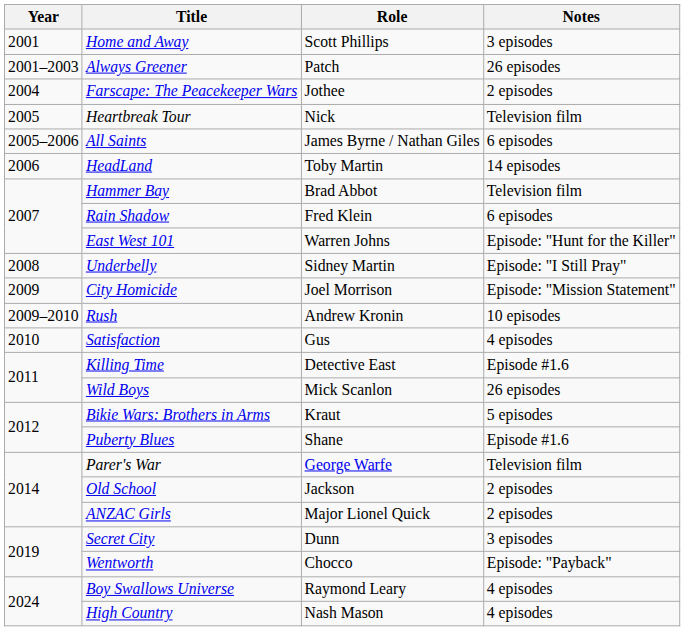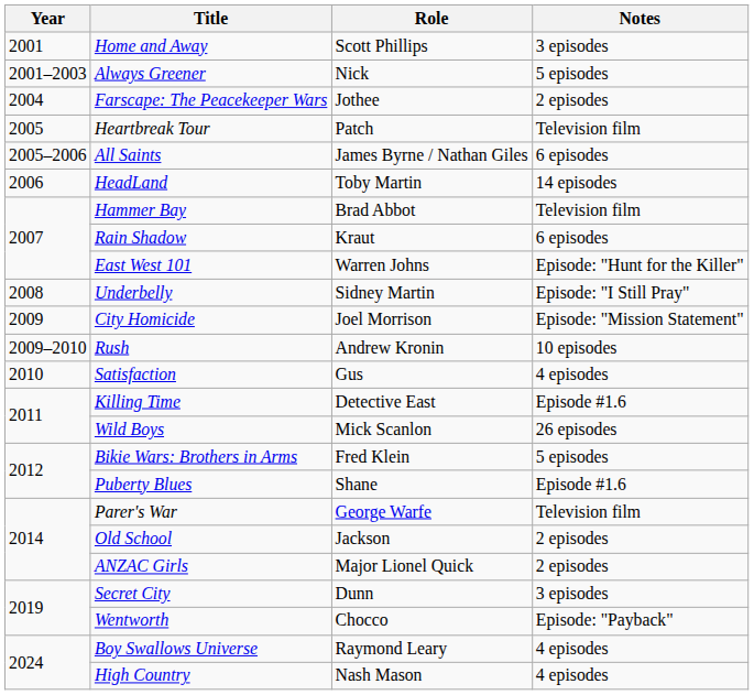Always Greener | Role: Patch -> Nick
Always Greener | Notes: 26 episodes -> 5 episodes
Heartbreak Tour | Role: Nick -> Patch
Rain Shadow | Role: Fred Klein -> Kraut
Bikie Wars: Brothers in Arms | Role: Kraut -> Fred Klein
